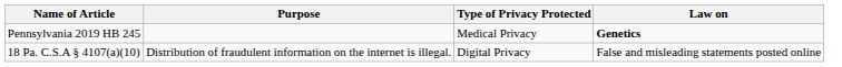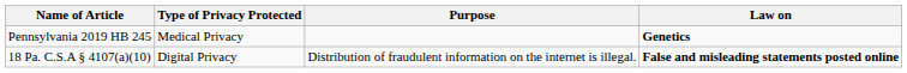columns swapped: Purpose <-> Type of Privacy Protected
18 Pa. C.S.A § 4107(a)(10) | Law on: normal -> bold
